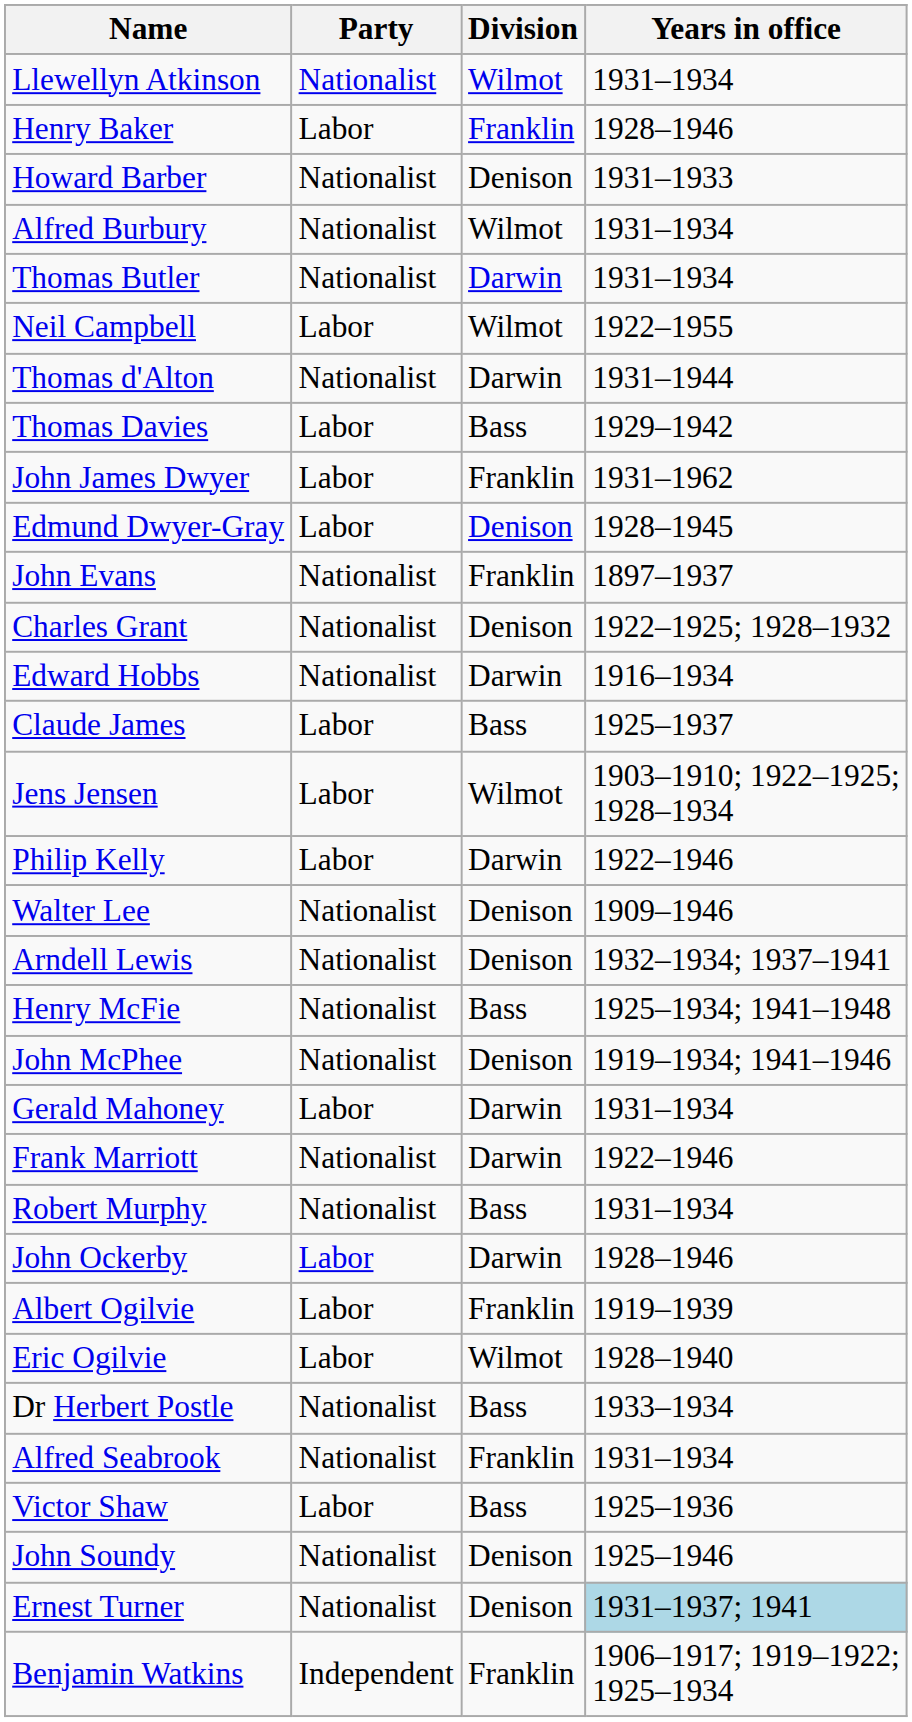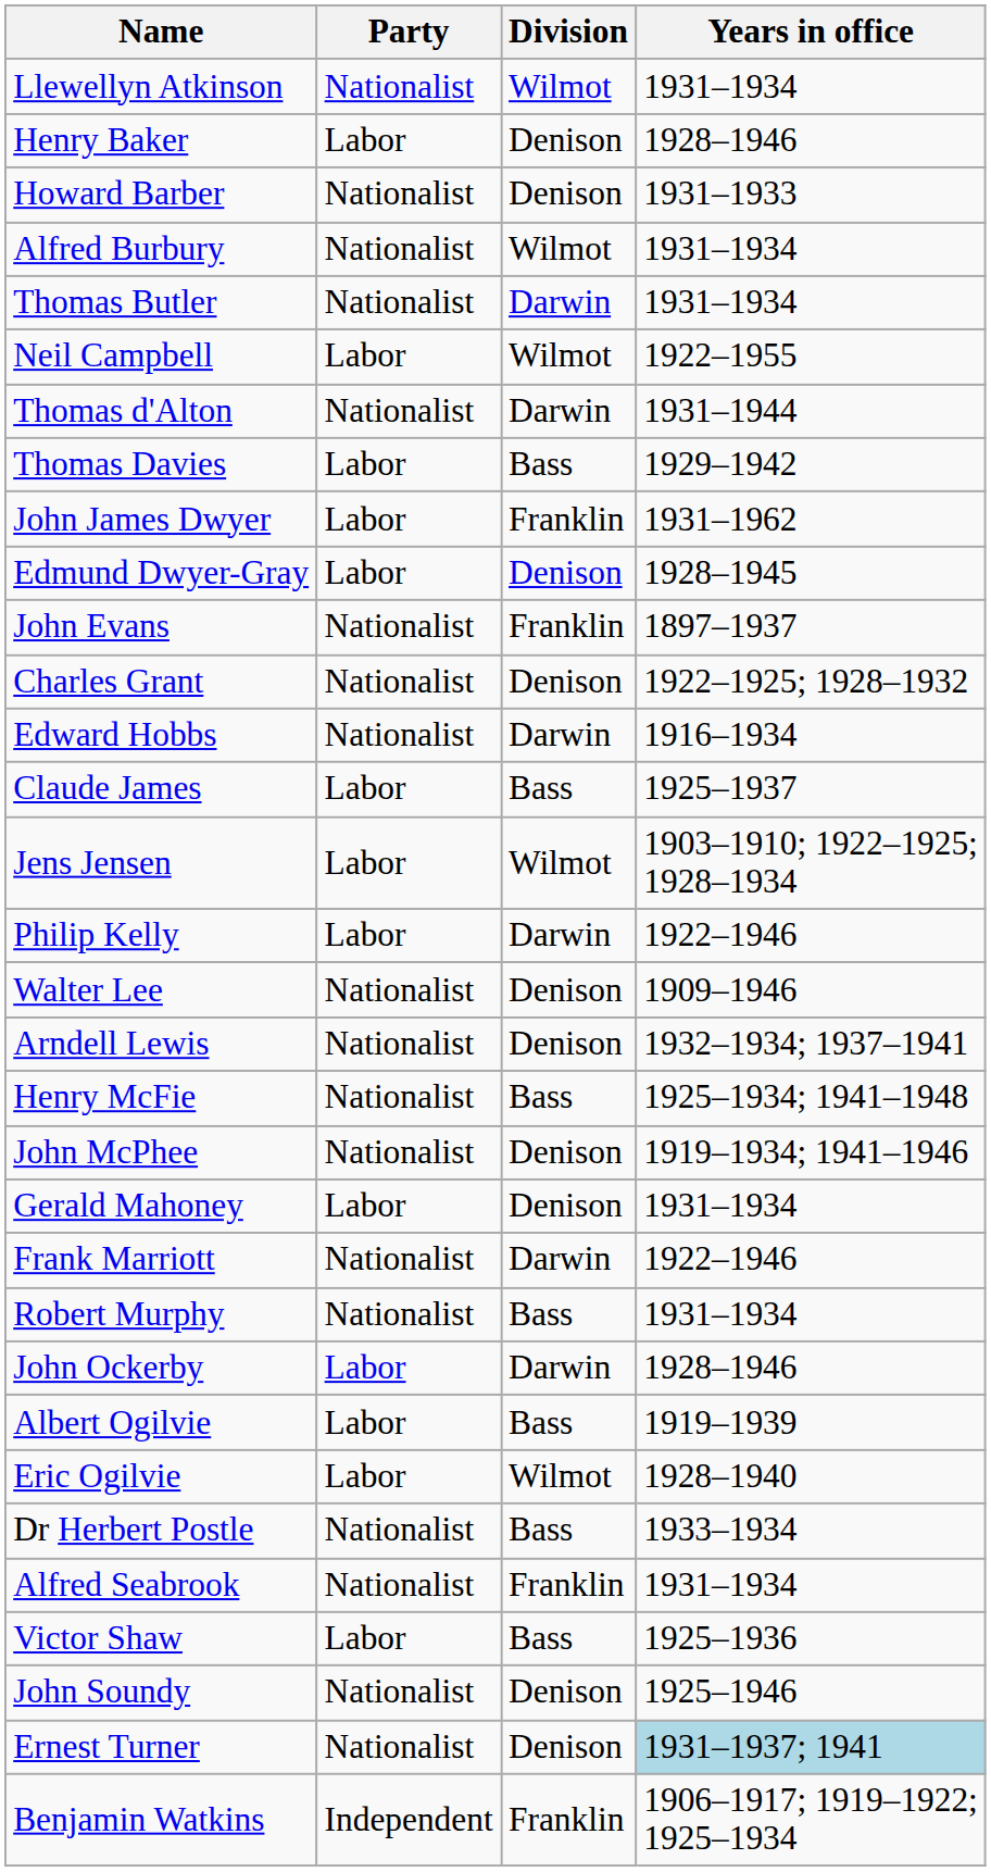Henry Baker | Division: Franklin -> Denison
Gerald Mahoney | Division: Darwin -> Denison
Albert Ogilvie | Division: Franklin -> Bass
